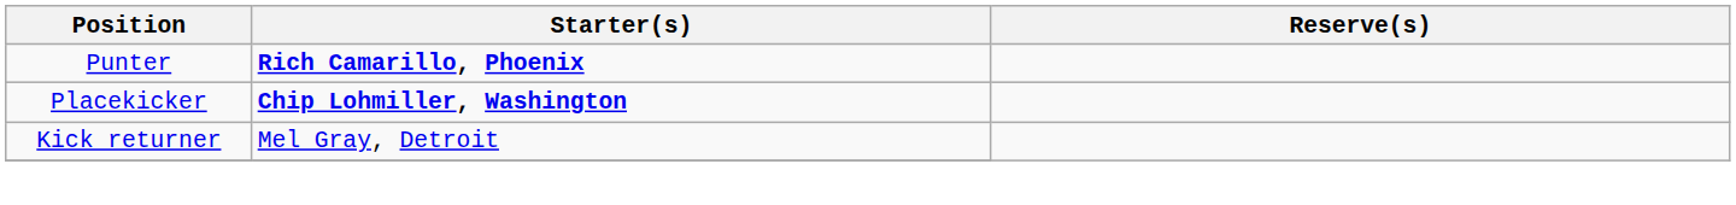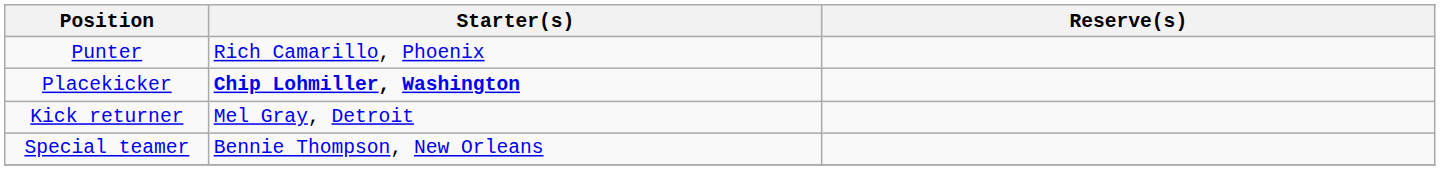Punter | Starter(s): bold -> normal
+ row: Special teamer | Bennie Thompson, New Orleans
